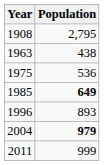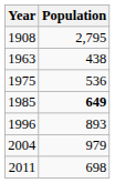2004 | Population: bold -> normal
2011 | Population: 999 -> 698
